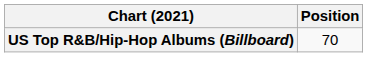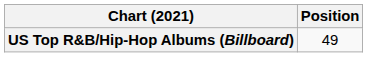US Top R&B/Hip-Hop Albums (Billboard) | Position: 70 -> 49
